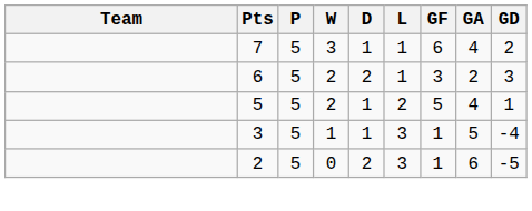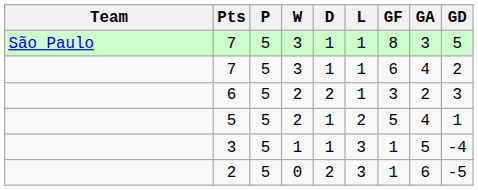+ row: São Paulo | 7 | 5 | 3 | 1 | 1 | 8 | 3 | 5
